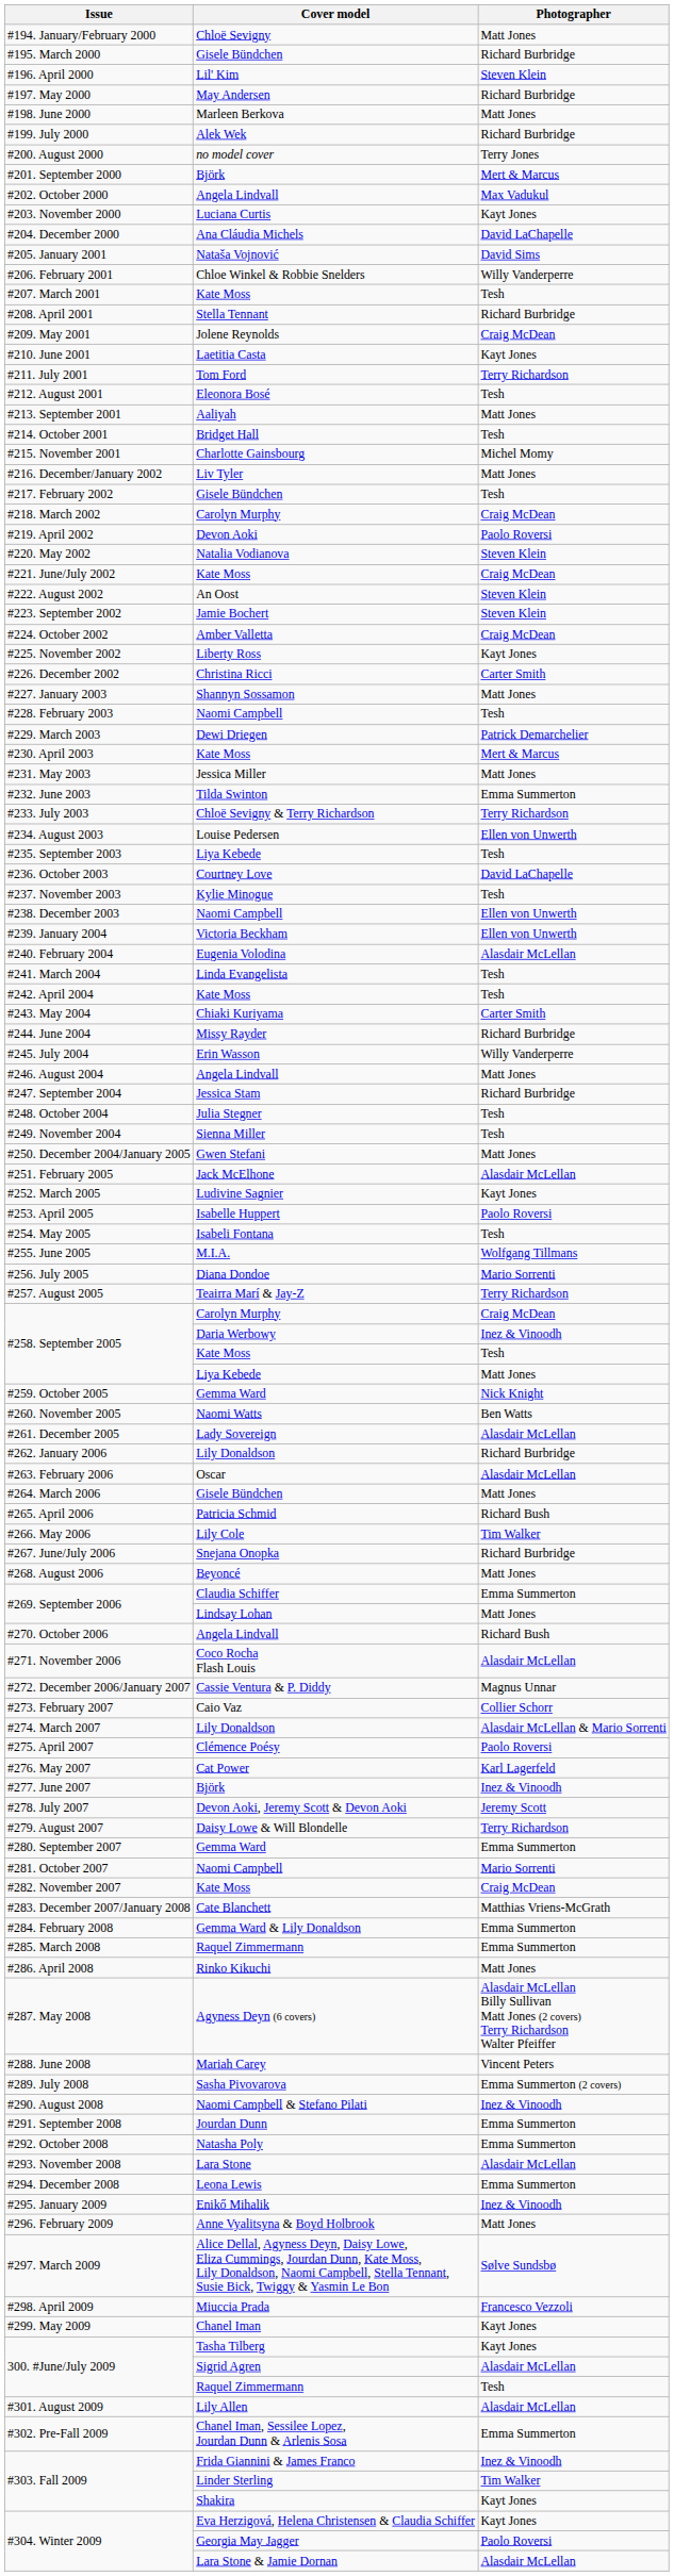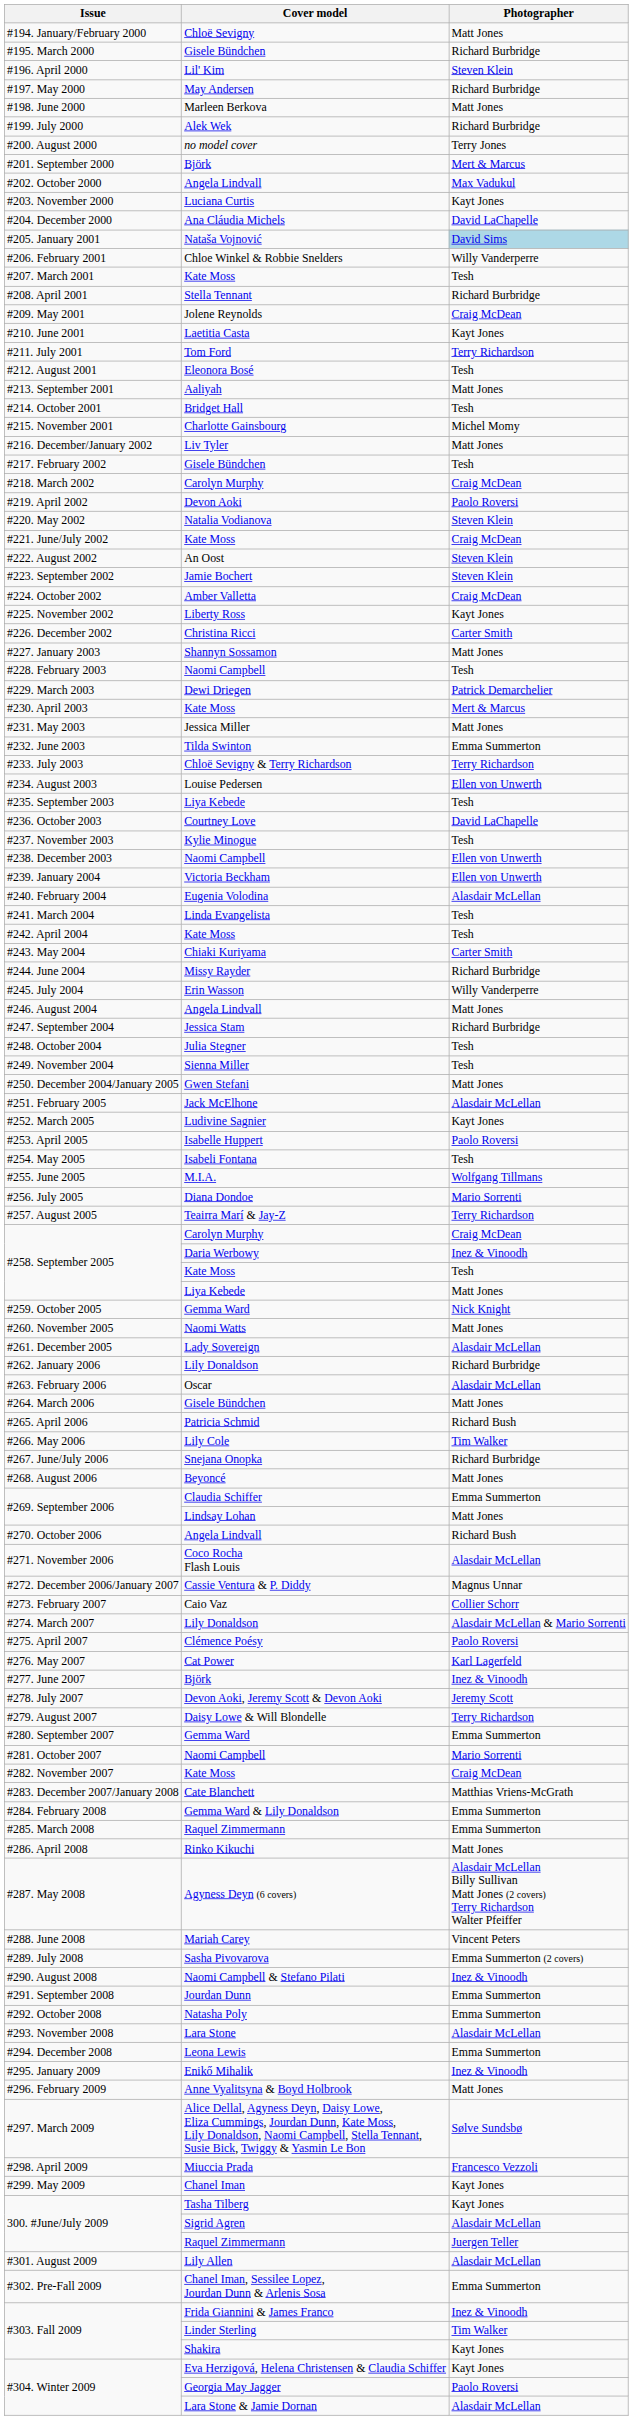#205. January 2001 | Photographer: no background -> lightblue background
#260. November 2005 | Photographer: Ben Watts -> Matt Jones
300. #June/July 2009 / Raquel Zimmermann | Photographer: Tesh -> Juergen Teller
